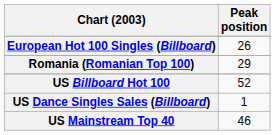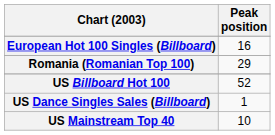European Hot 100 Singles (Billboard) | Peak position: 26 -> 16
US Mainstream Top 40 | Peak position: 46 -> 10
